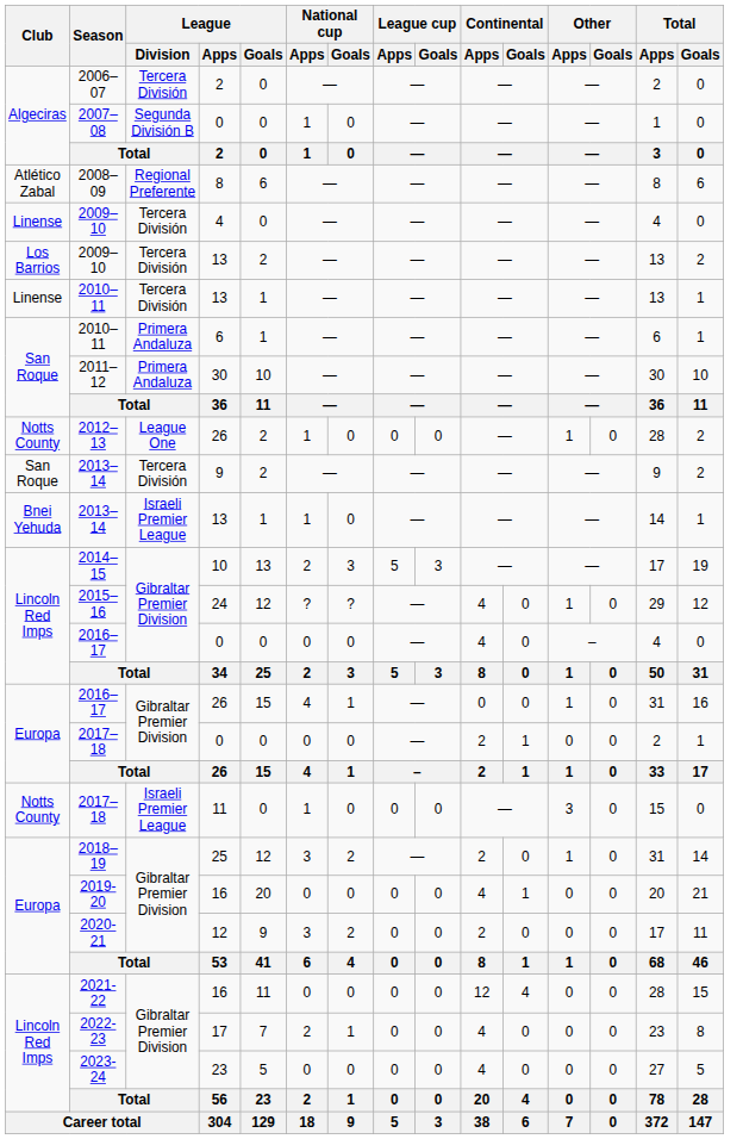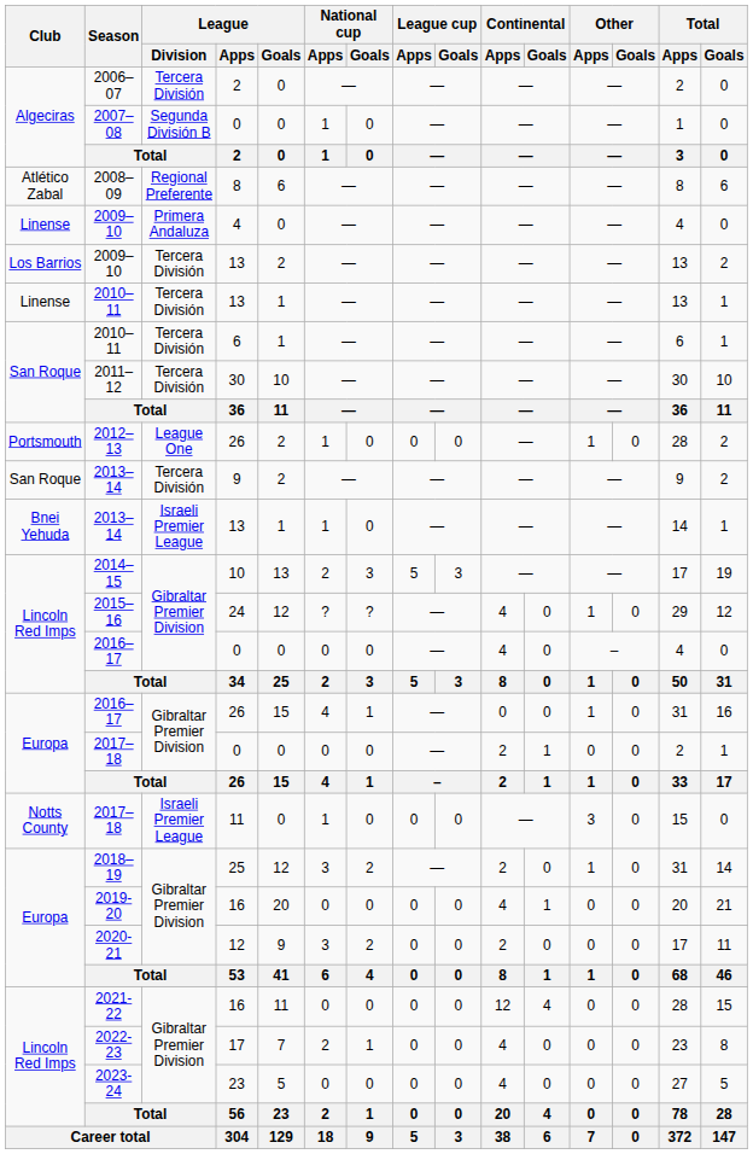2009–10 / 4 | League / Division: Tercera División -> Primera Andaluza
2010–11 / 6 | League / Division: Primera Andaluza -> Tercera División
2011–12 | League / Division: Primera Andaluza -> Tercera División
2012–13 | Club: Notts County -> Portsmouth
